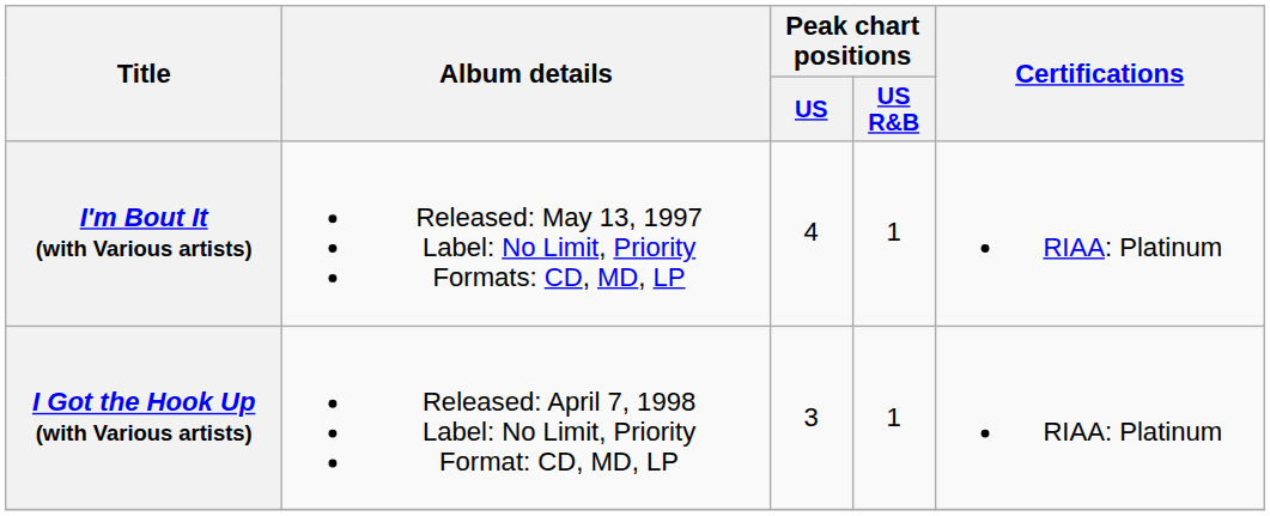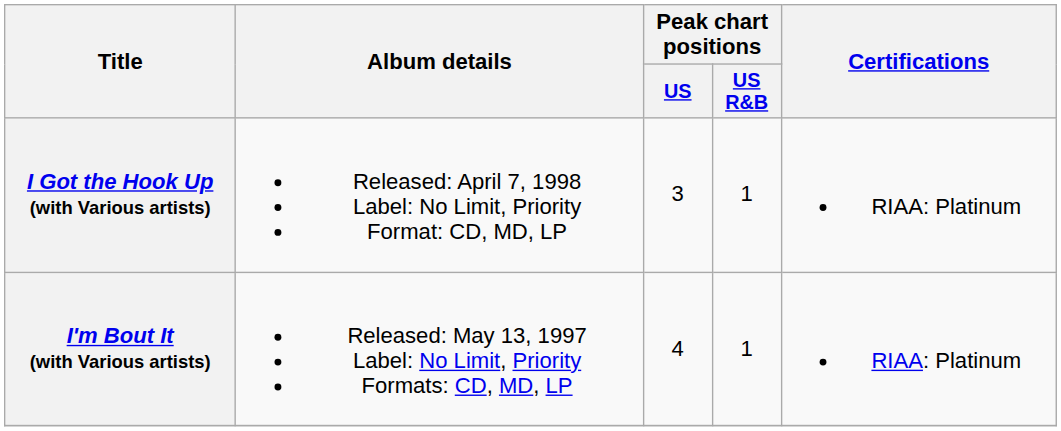rows swapped: I'm Bout It (with Various artists) <-> I Got the Hook Up (with Various artists)
